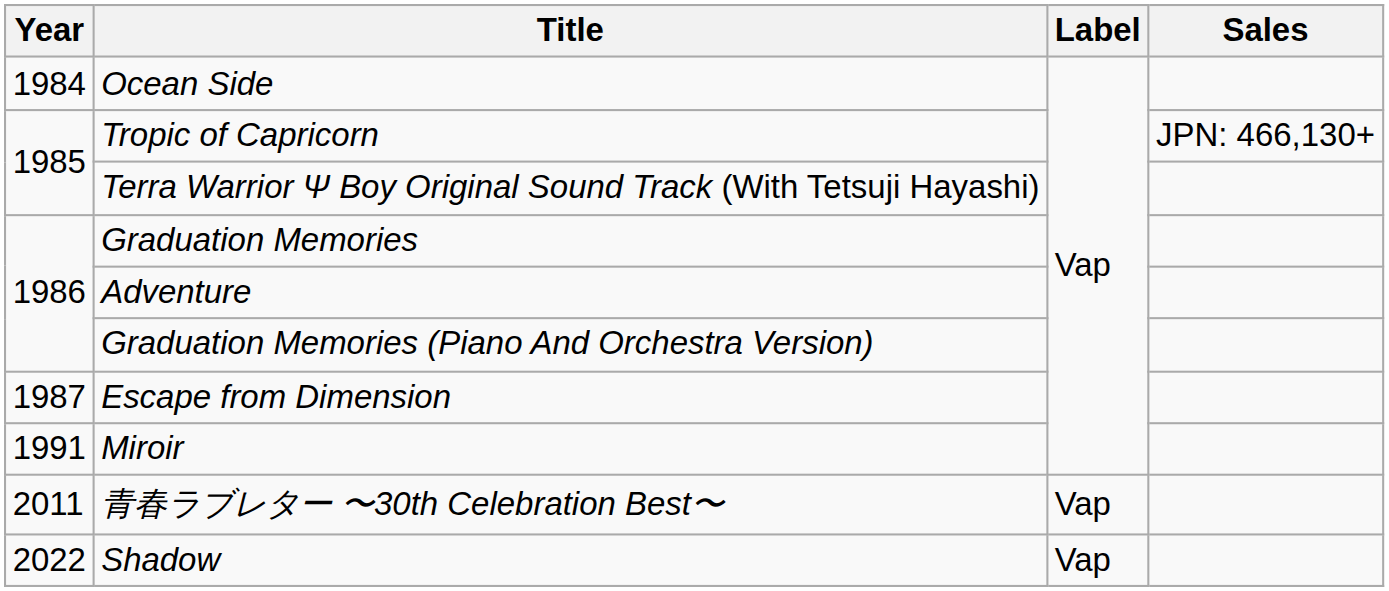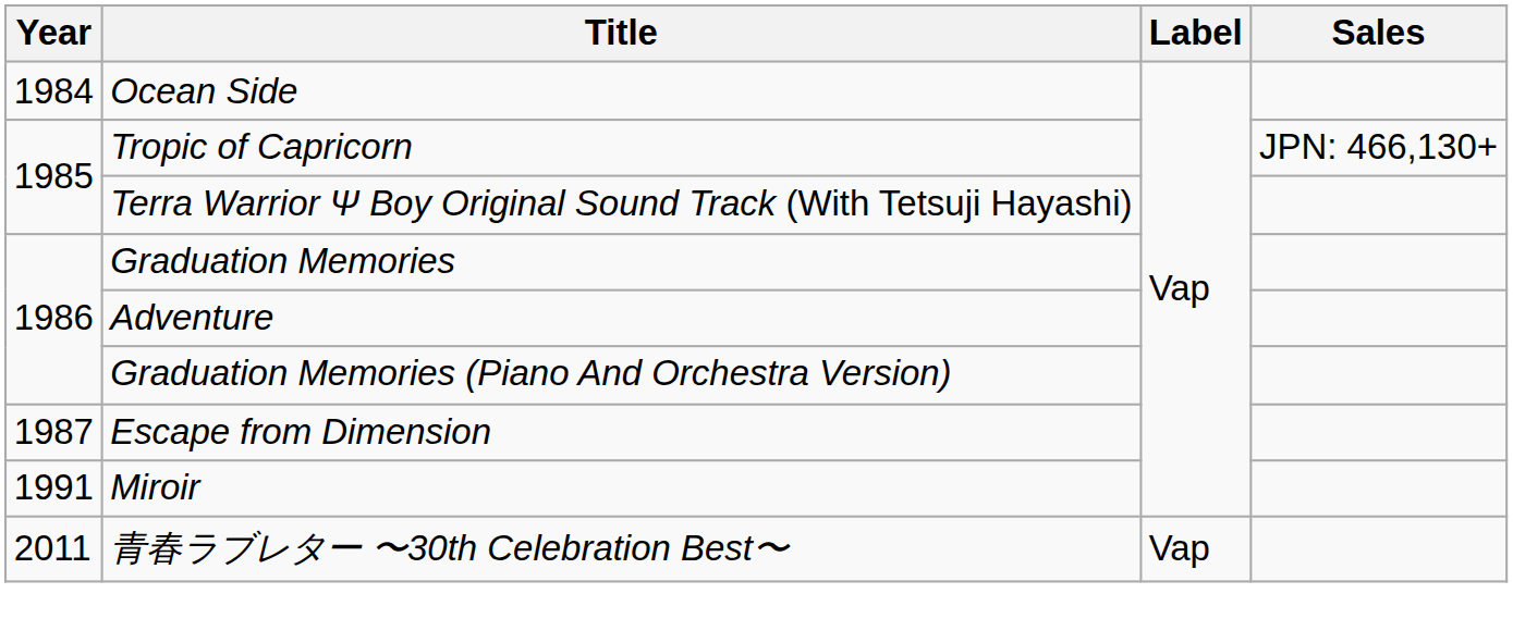- row: 2022 | Shadow | Vap
